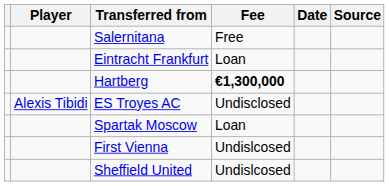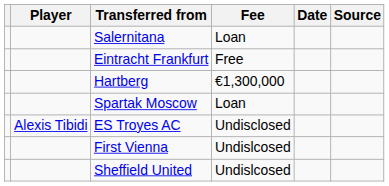Salernitana | Fee: Free -> Loan
Eintracht Frankfurt | Fee: Loan -> Free
Hartberg | Fee: bold -> normal
rows swapped: ES Troyes AC <-> Spartak Moscow
